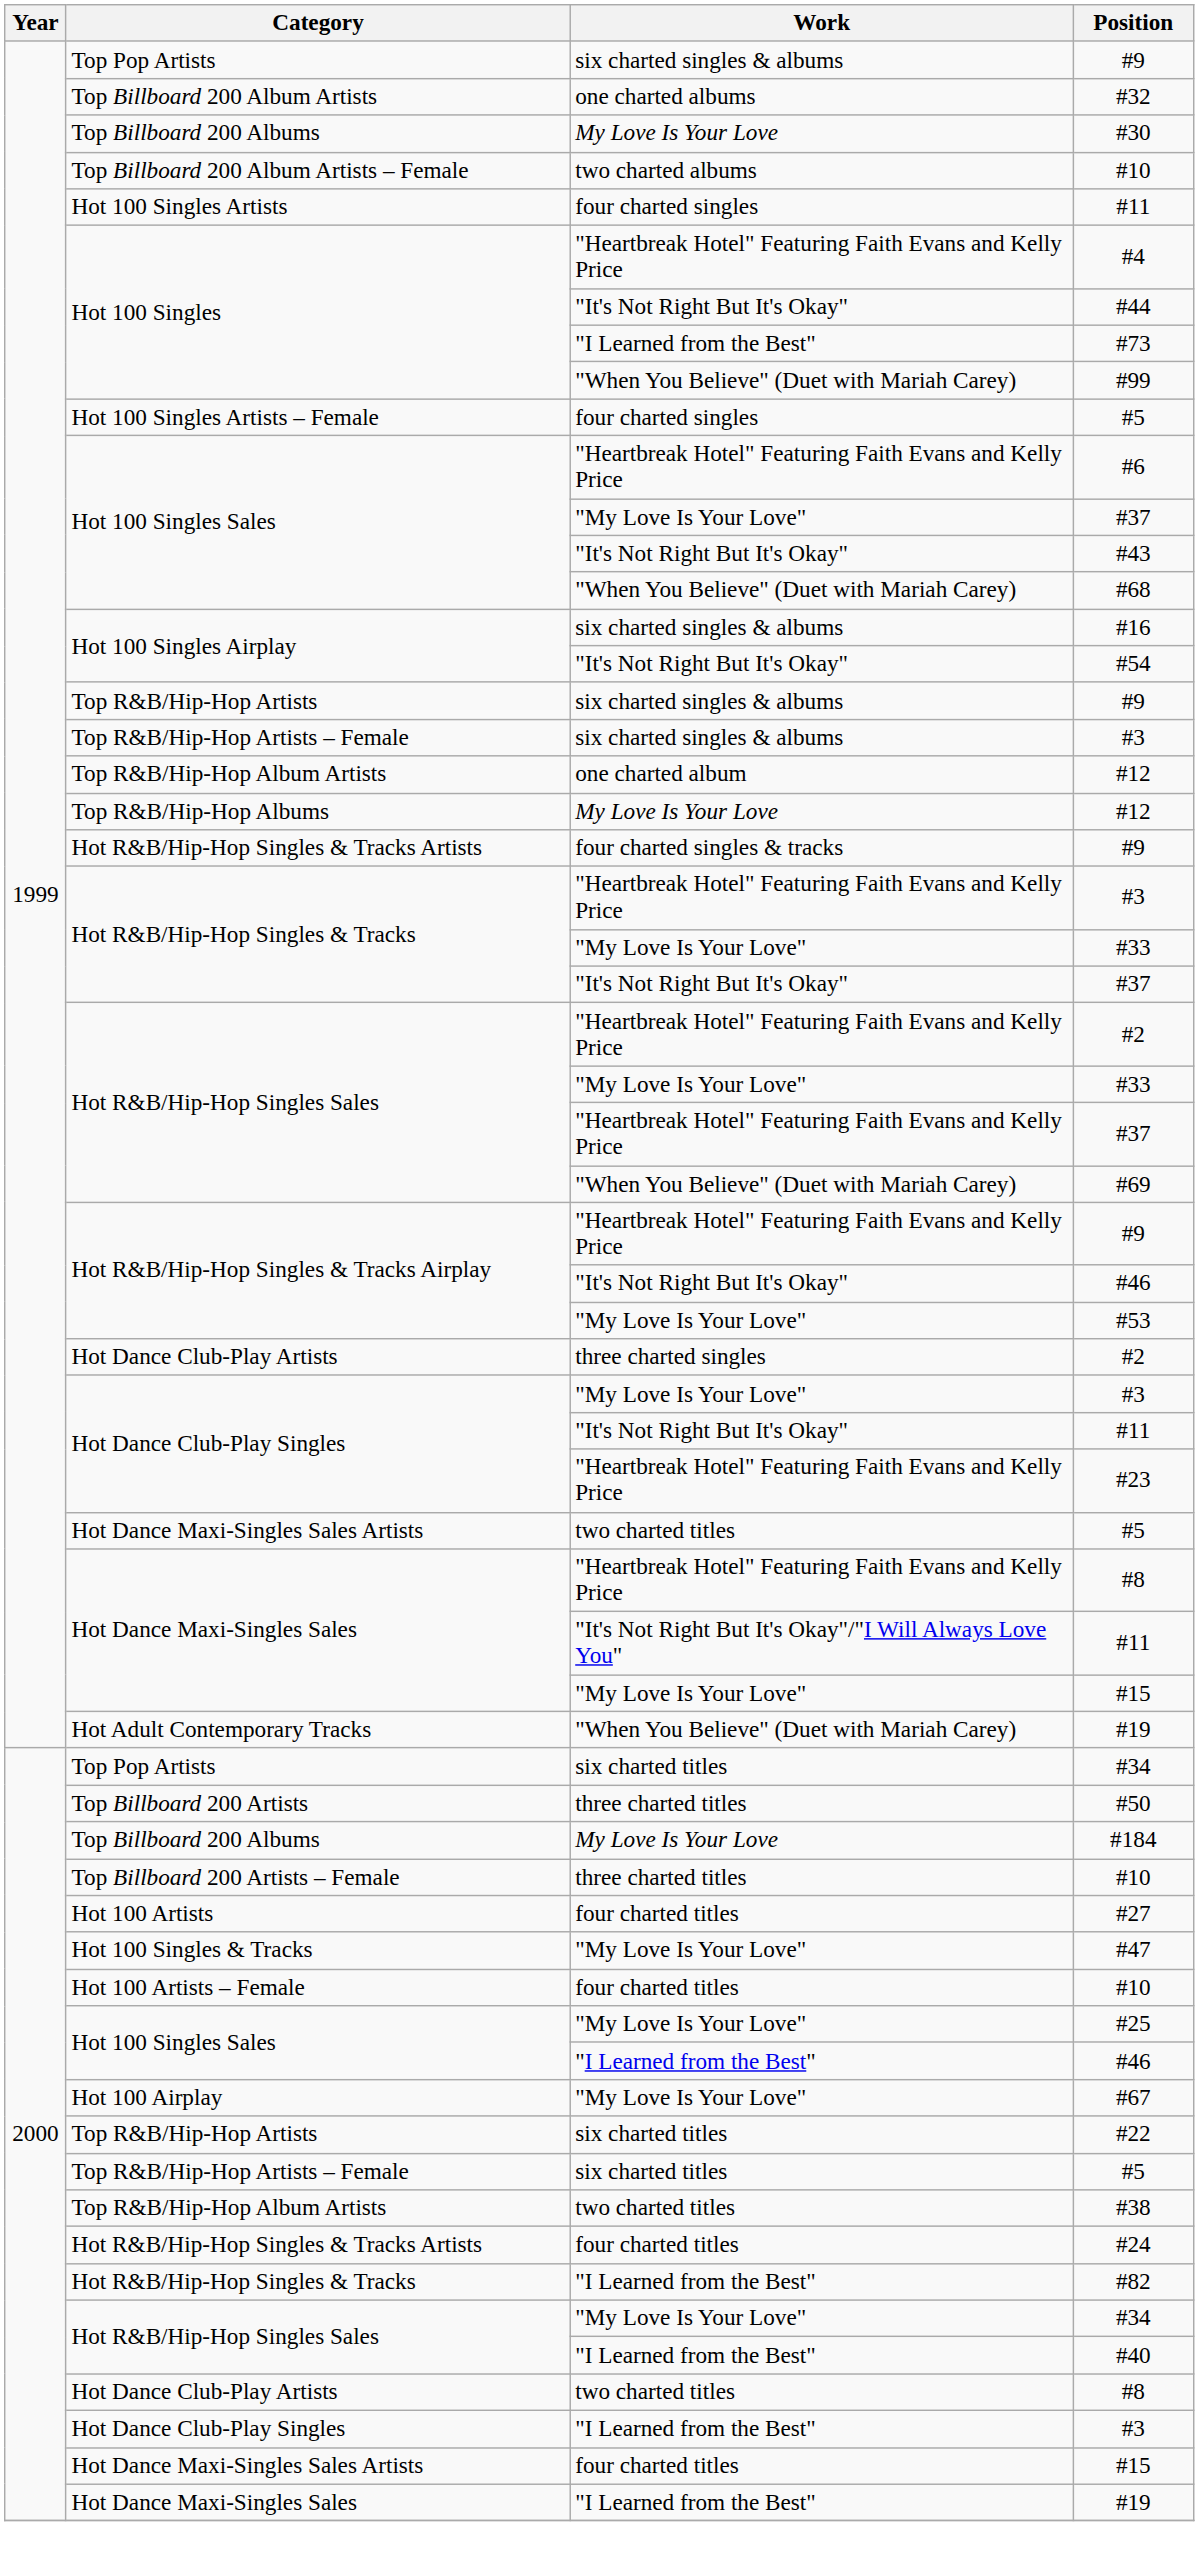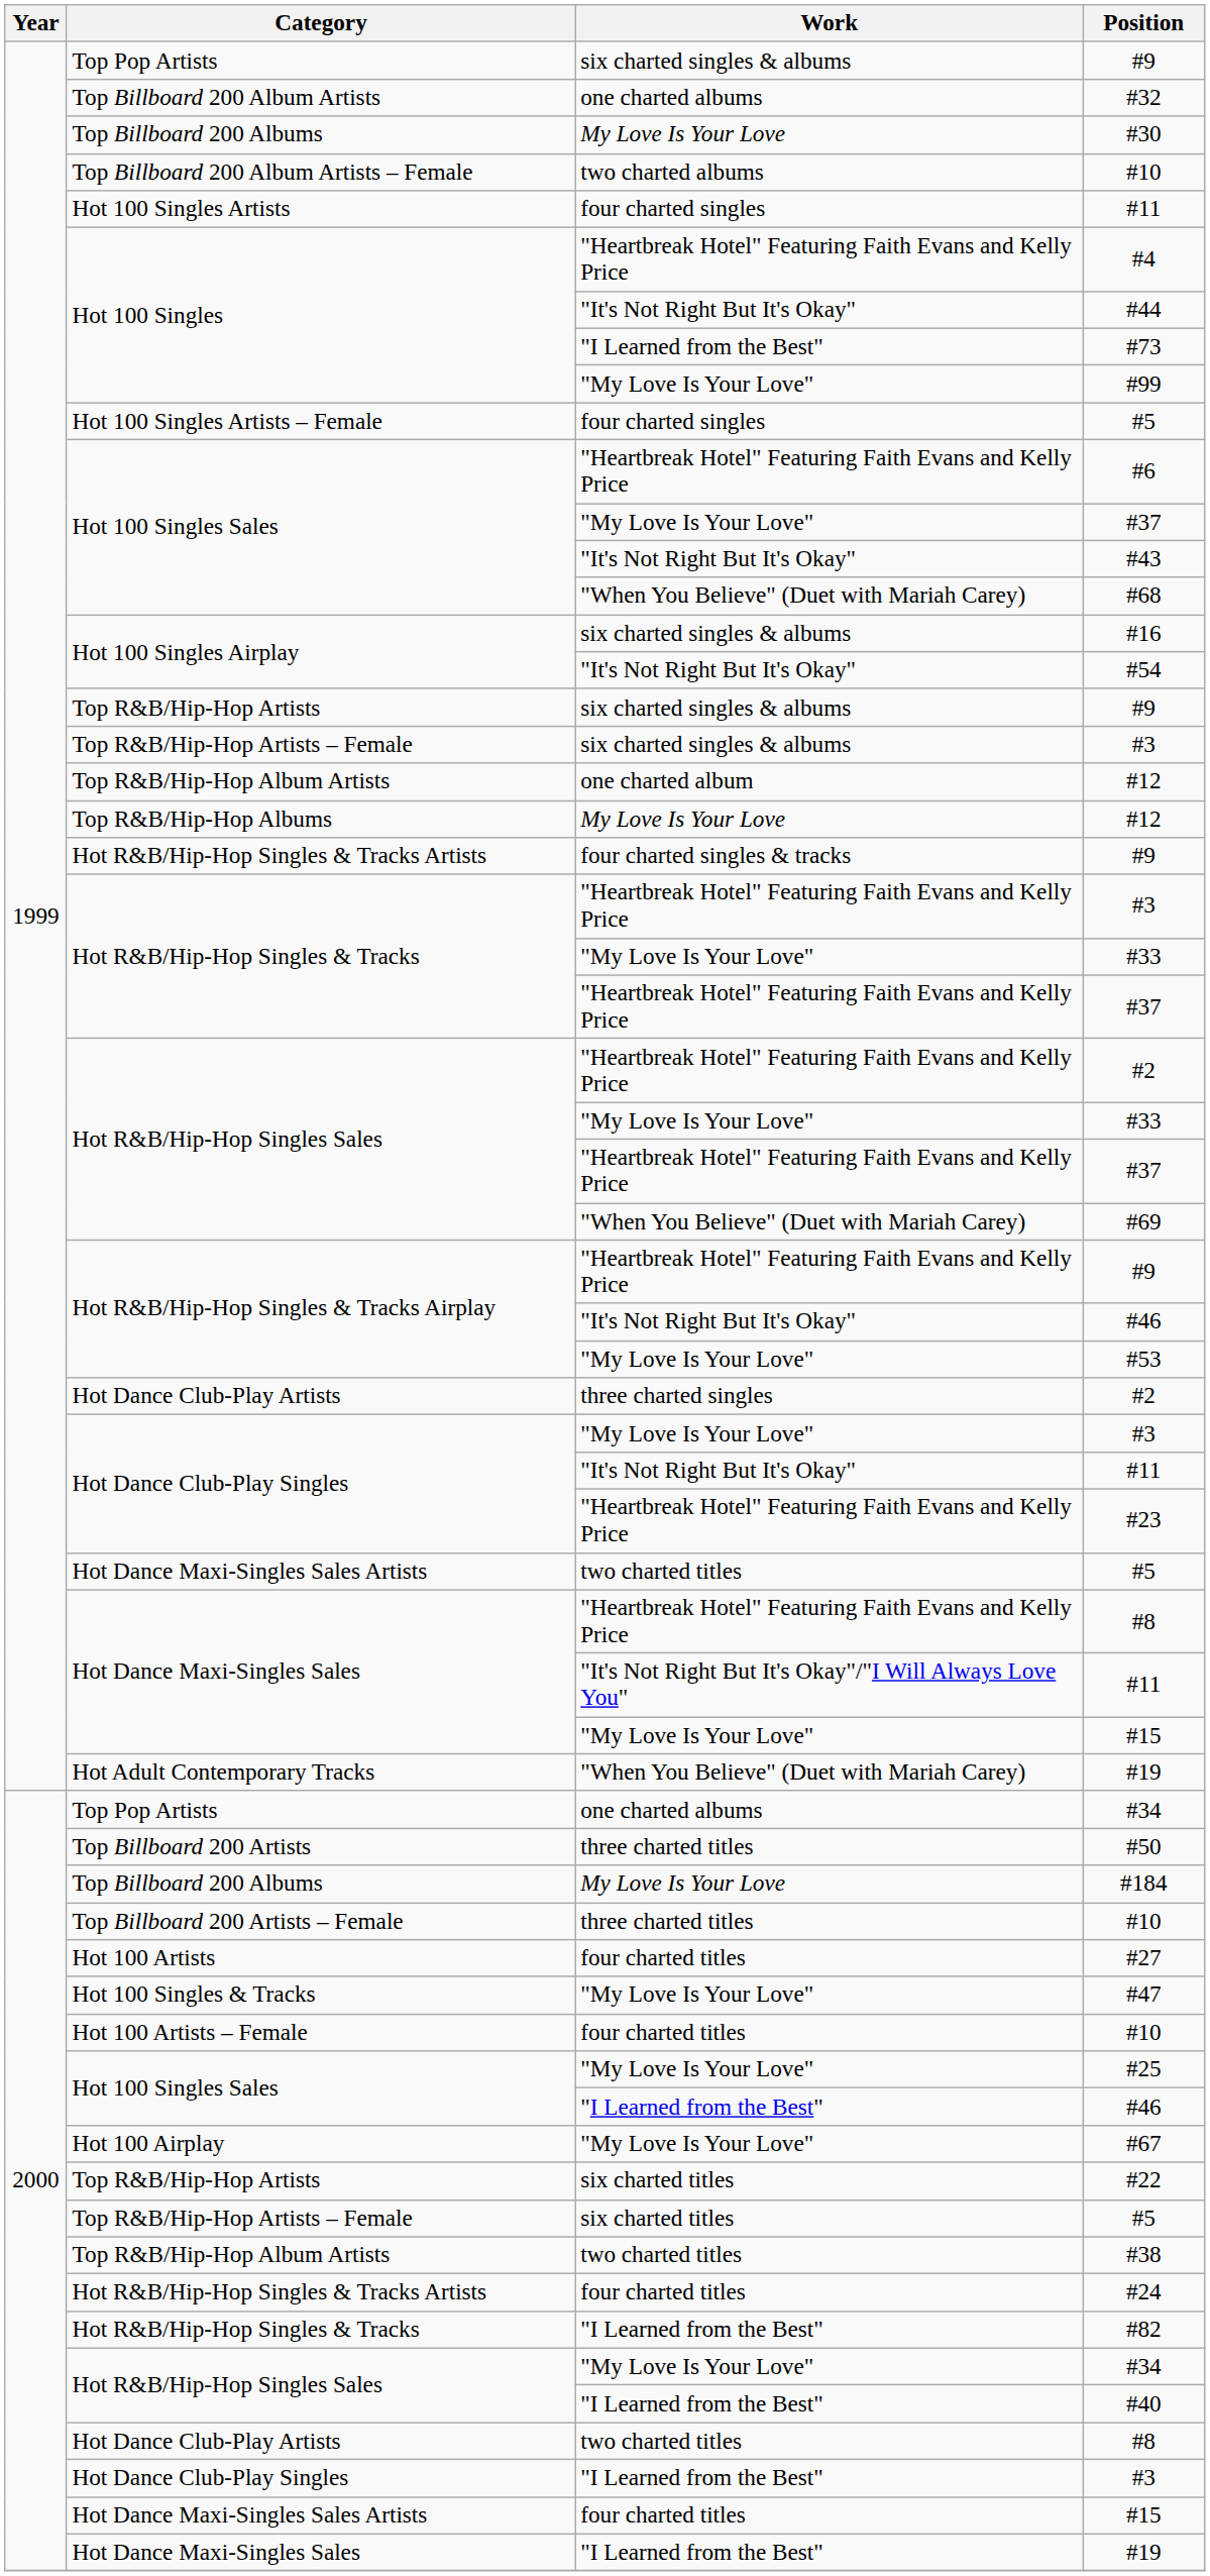#99 | Work: "When You Believe" (Duet with Mariah Carey) -> "My Love Is Your Love"
Hot R&B/Hip-Hop Singles & Tracks / #37 | Work: "It's Not Right But It's Okay" -> "Heartbreak Hotel" Featuring Faith Evans and Kelly Price
Top Pop Artists / #34 | Work: six charted titles -> one charted albums
